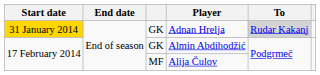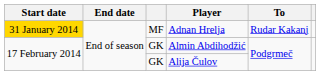Adnan Hrelja | column 3: GK -> MF
Adnan Hrelja | To: lightgrey background -> no background
Alija Čulov | column 3: MF -> GK
